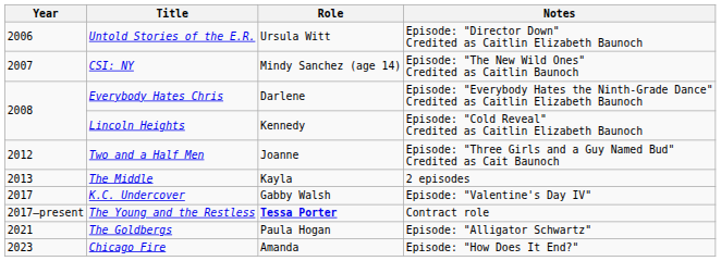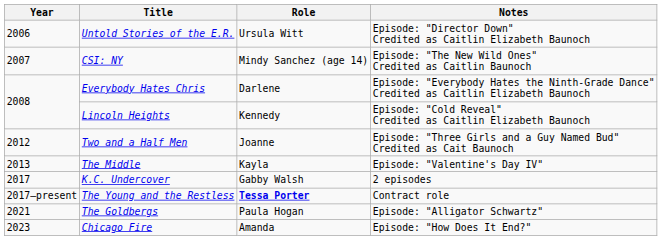The Middle | Notes: 2 episodes -> Episode: "Valentine's Day IV"
K.C. Undercover | Notes: Episode: "Valentine's Day IV" -> 2 episodes
